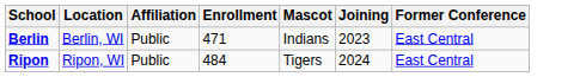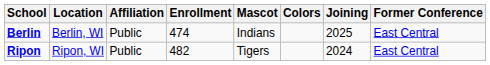+ column: Colors
Berlin | Enrollment: 471 -> 474
Berlin | Joining: 2023 -> 2025
Ripon | Enrollment: 484 -> 482
